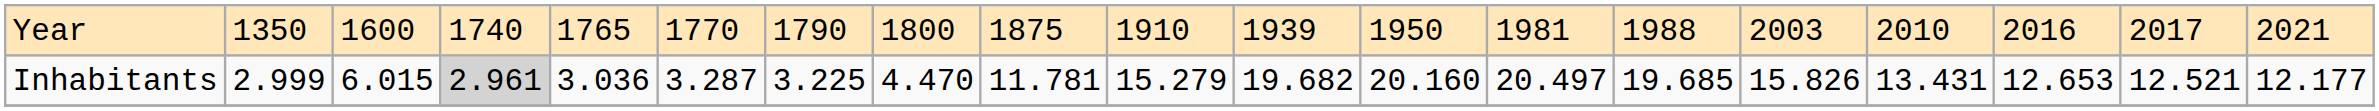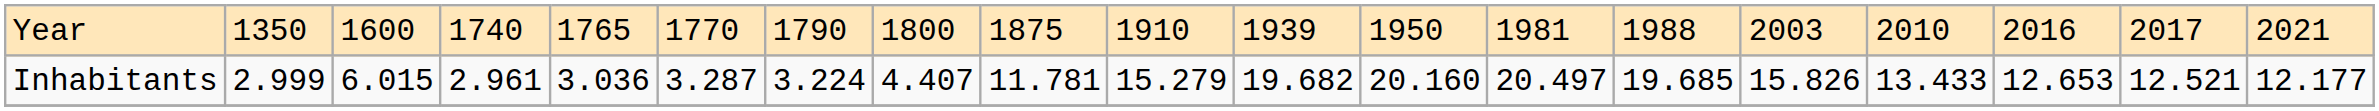Inhabitants | column 4: lightgrey background -> no background
Inhabitants | column 7: 3.225 -> 3.224
Inhabitants | column 8: 4.470 -> 4.407
Inhabitants | column 16: 13.431 -> 13.433
